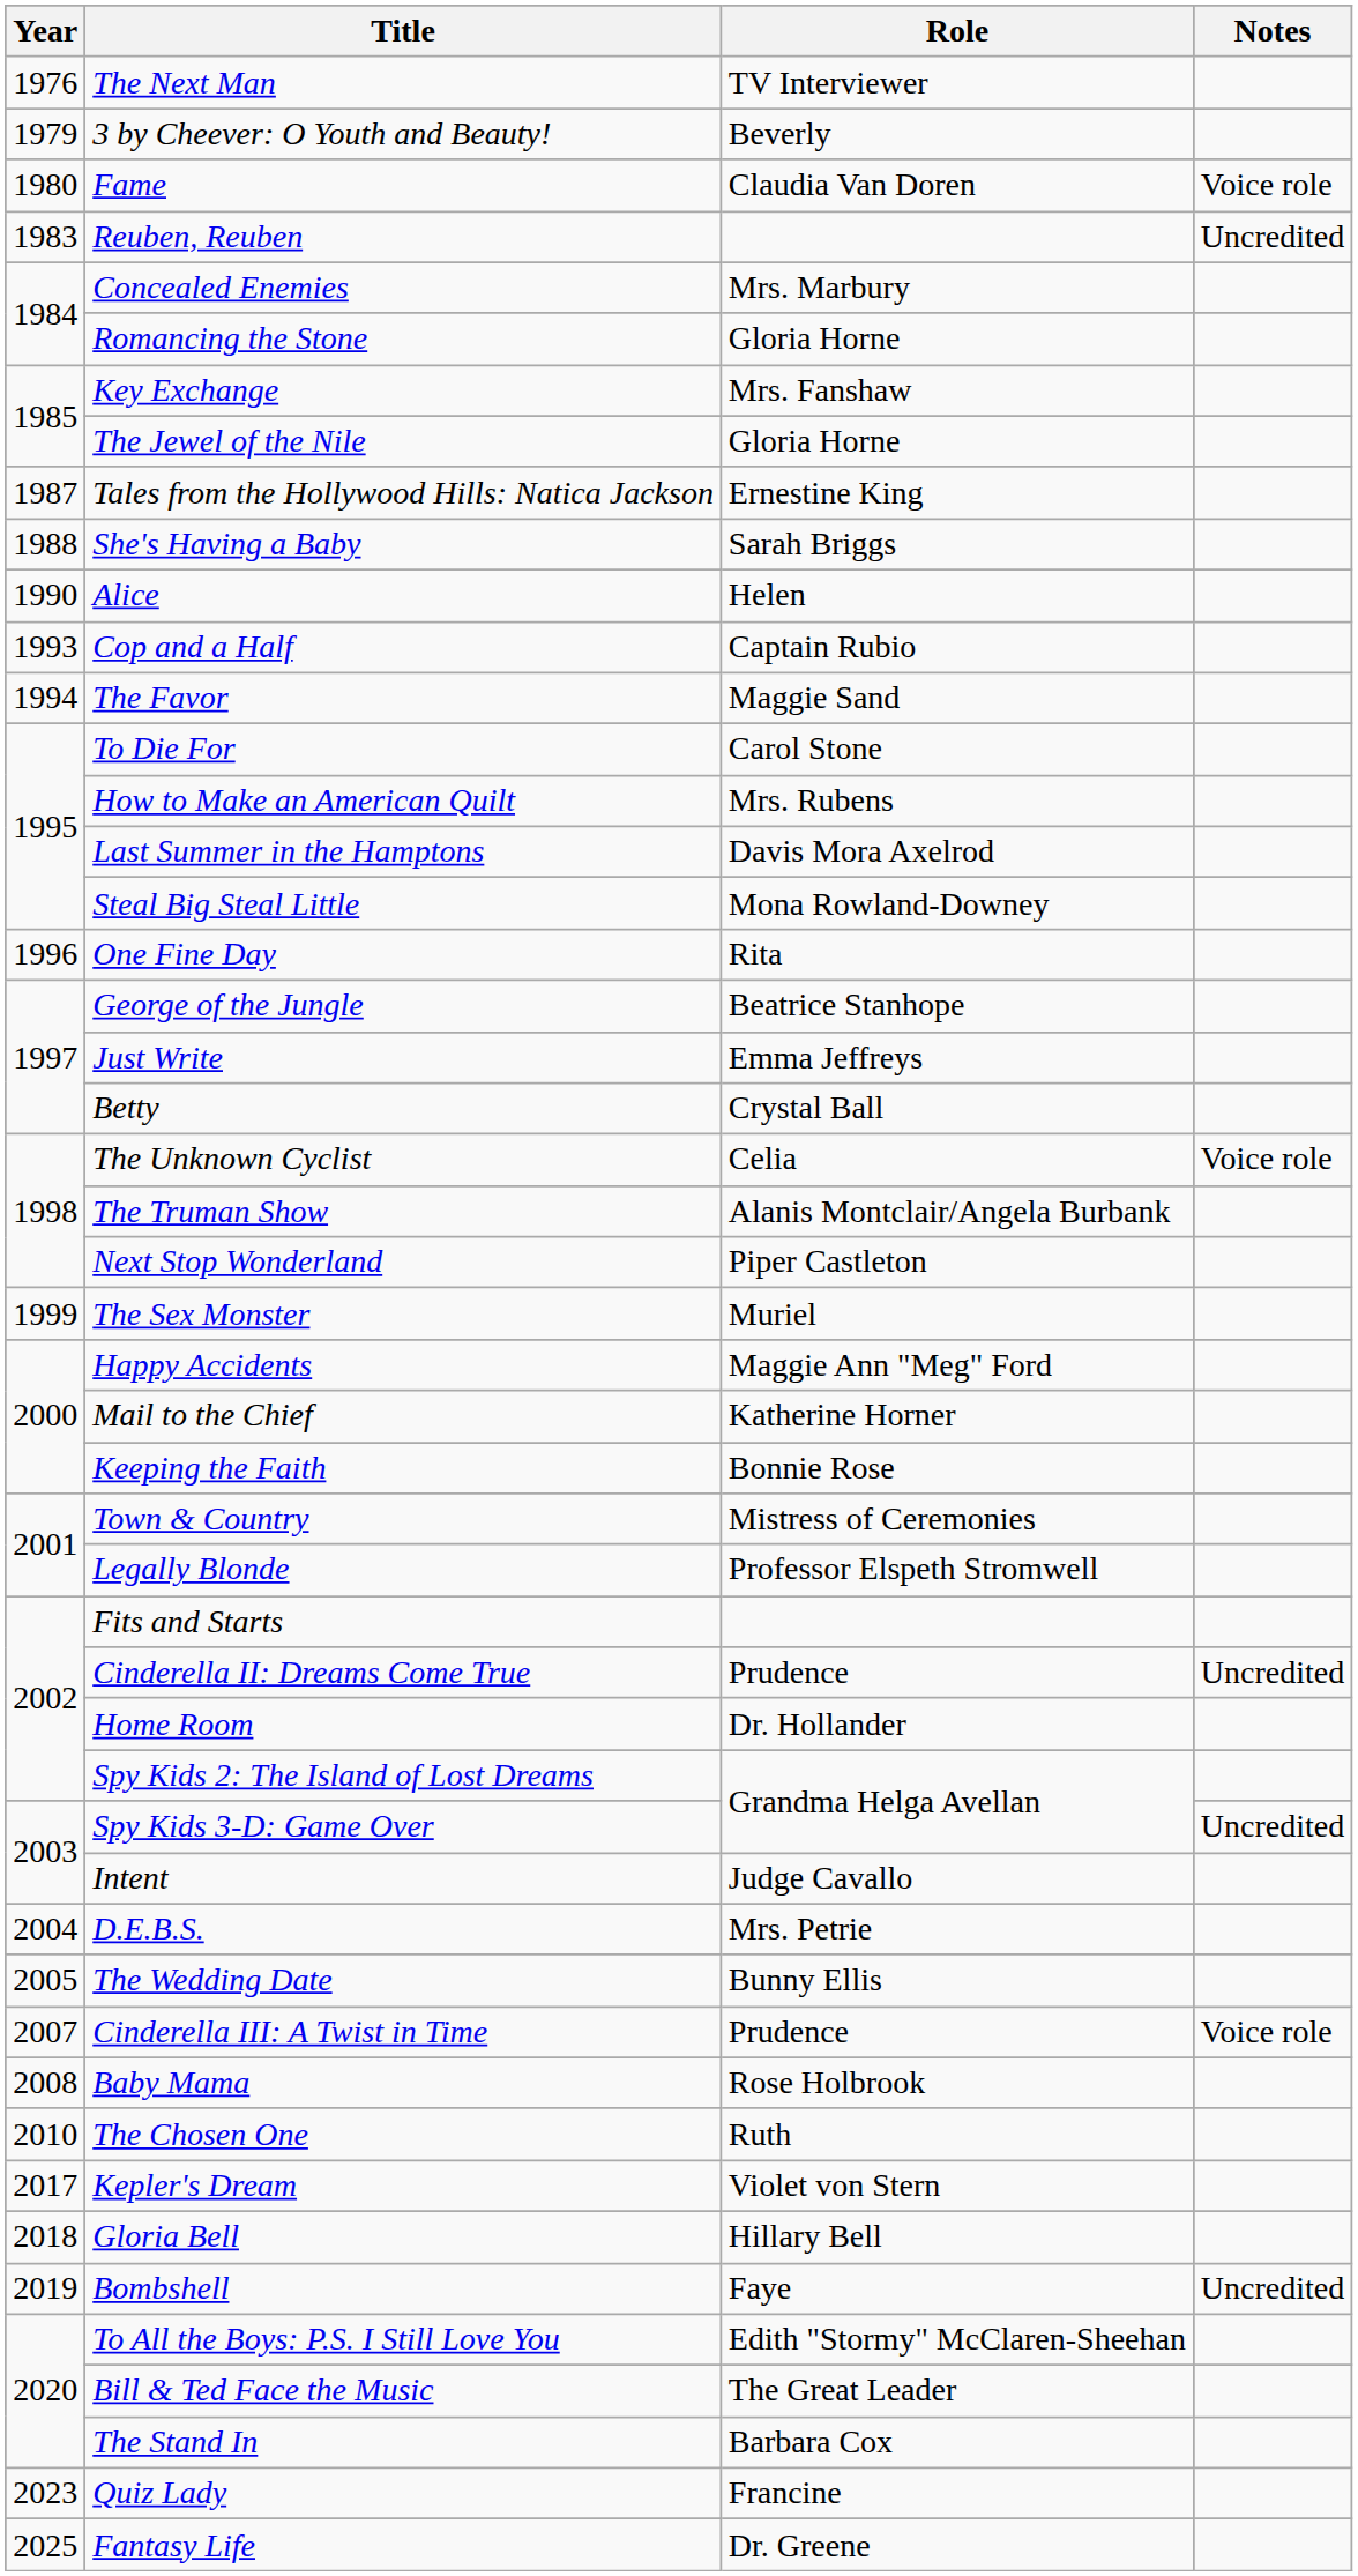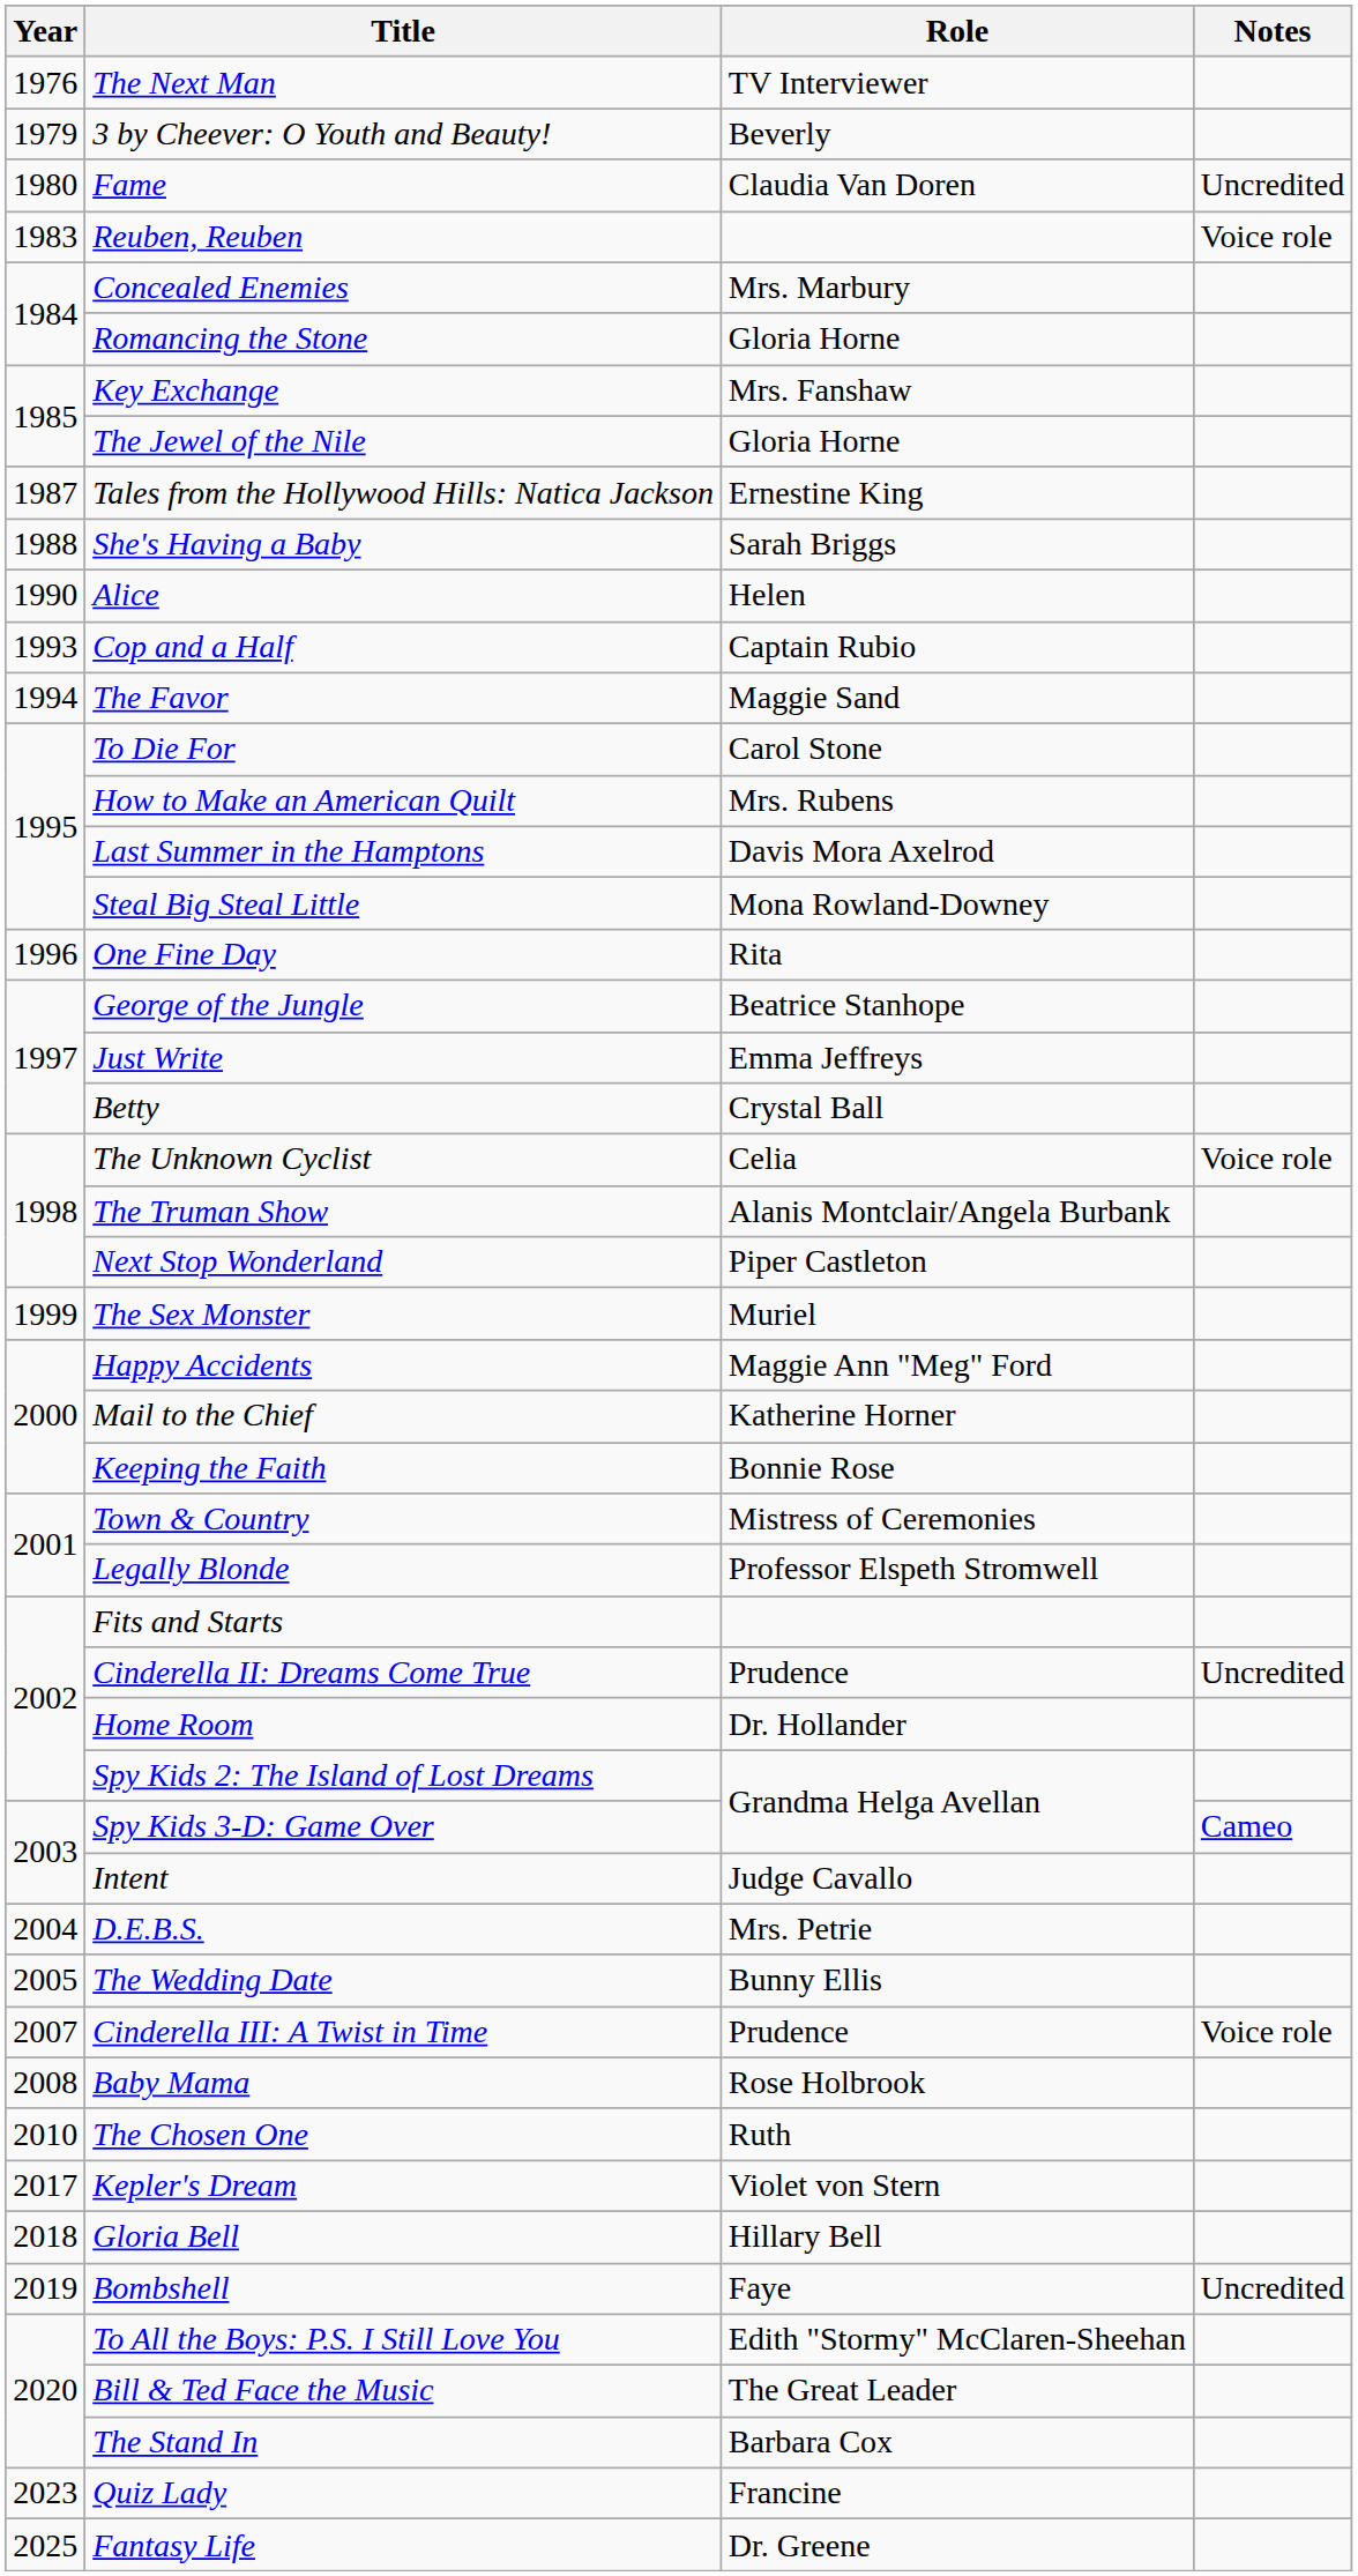Fame | Notes: Voice role -> Uncredited
Reuben, Reuben | Notes: Uncredited -> Voice role
Spy Kids 3-D: Game Over | Notes: Uncredited -> Cameo
